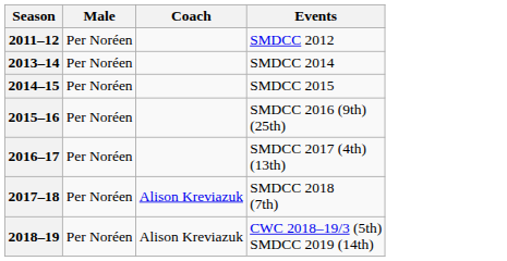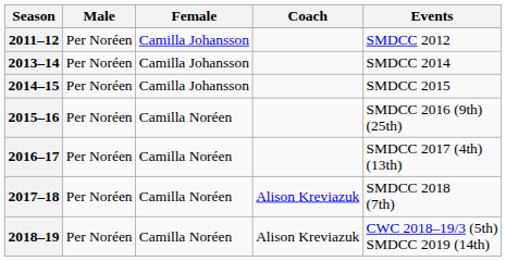+ column: Female | Camilla Johansson | Camilla Johansson | Camilla Johansson | Camilla Noréen | Camilla Noréen | Camilla Noréen | Camilla Noréen
